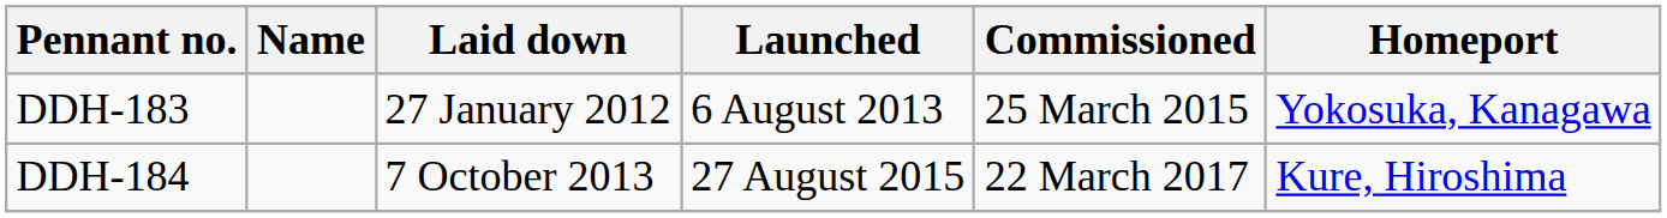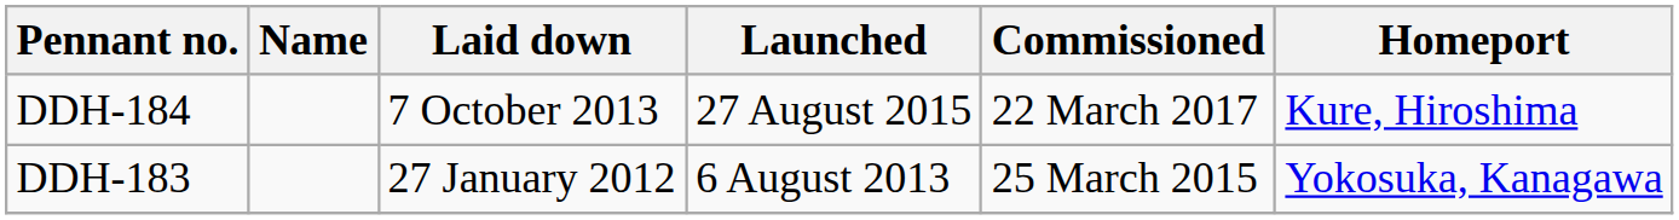rows swapped: DDH-183 <-> DDH-184
